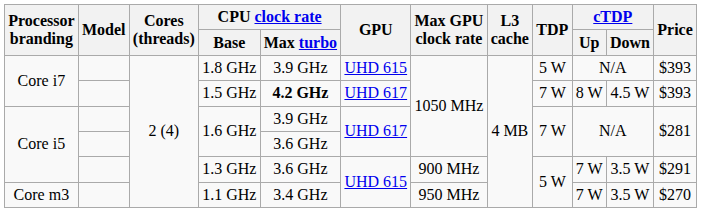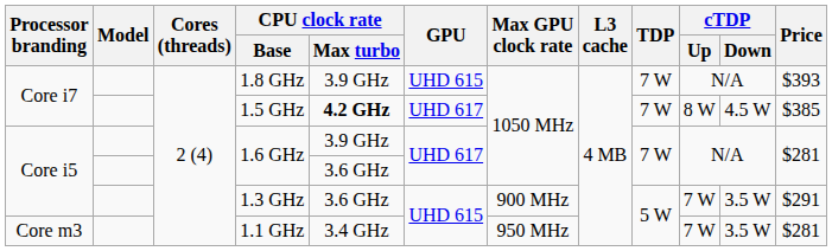1.8 GHz | TDP: 5 W -> 7 W
1.5 GHz | Price: $393 -> $385
1.1 GHz | Price: $270 -> $281
